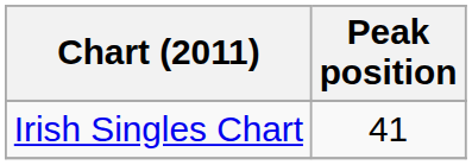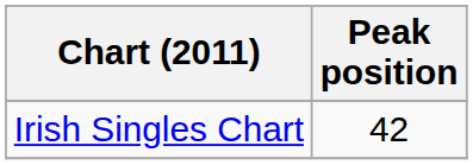Irish Singles Chart | Peak position: 41 -> 42
